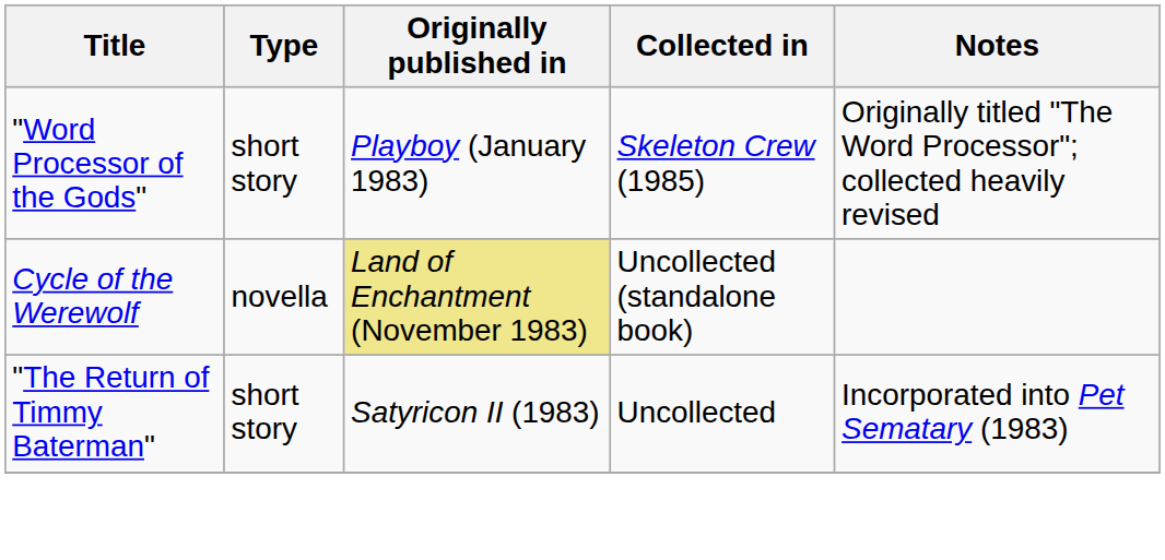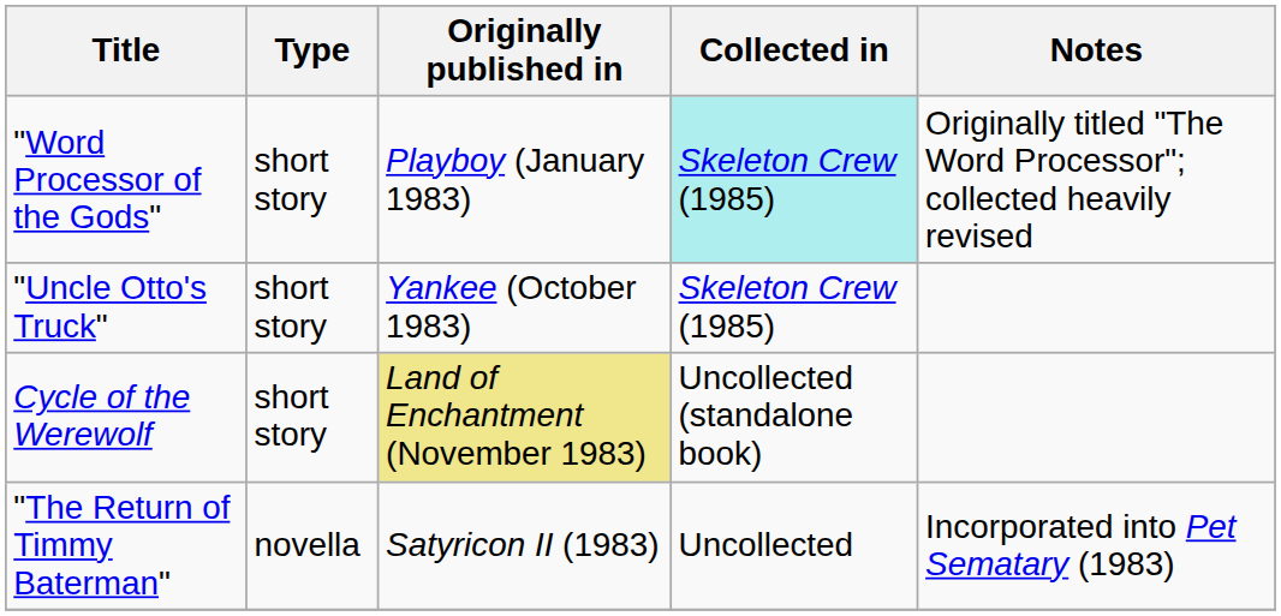"Word Processor of the Gods" | Collected in: no background -> paleturquoise background
+ row: "Uncle Otto's Truck" | short story | Yankee (October 1983) | Skeleton Crew (1985)
Cycle of the Werewolf | Type: novella -> short story
"The Return of Timmy Baterman" | Type: short story -> novella
